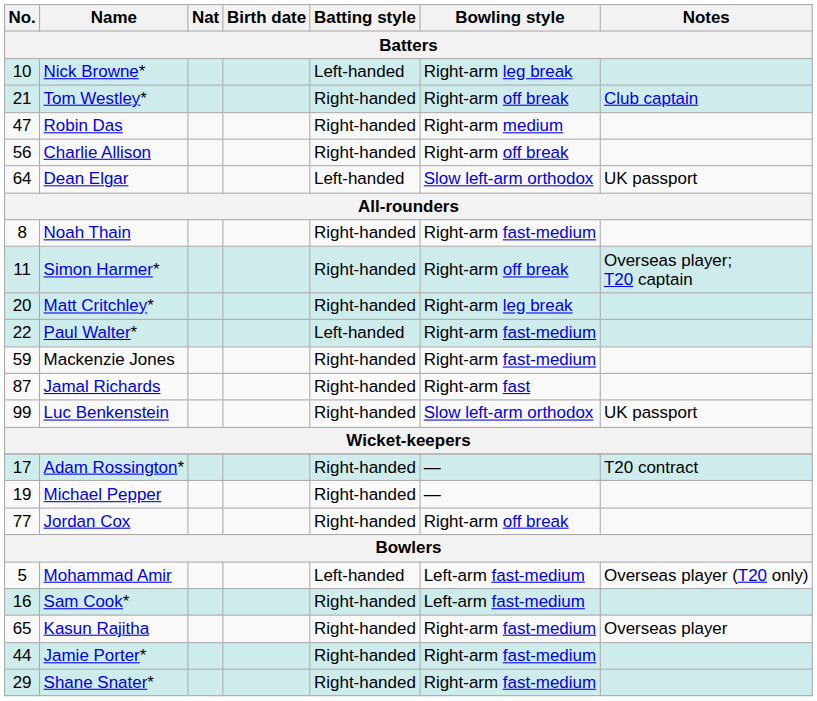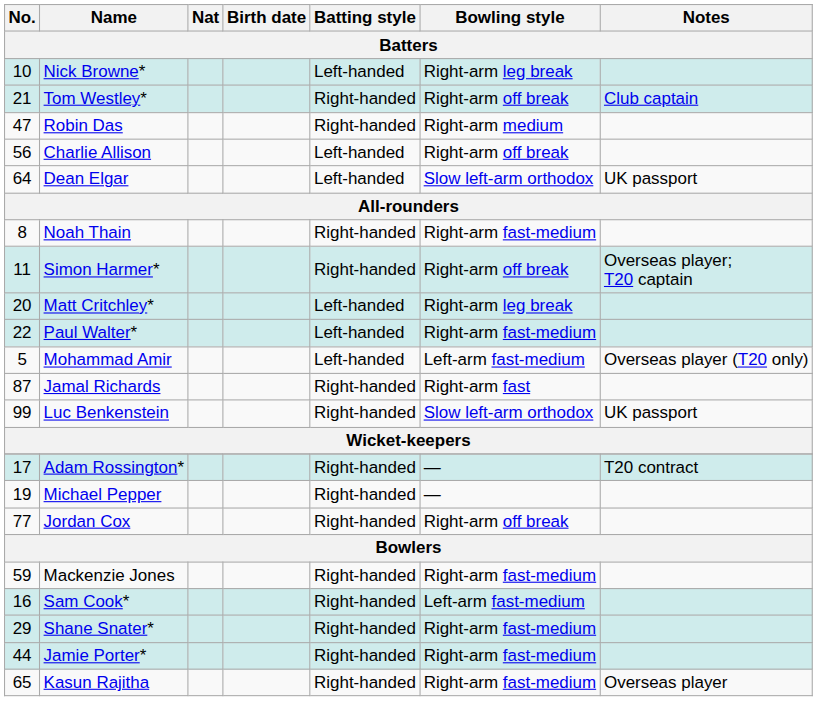Charlie Allison | Batting style: Right-handed -> Left-handed
Matt Critchley* | Batting style: Right-handed -> Left-handed
rows swapped: Mackenzie Jones <-> Mohammad Amir
rows swapped: Shane Snater* <-> Kasun Rajitha
